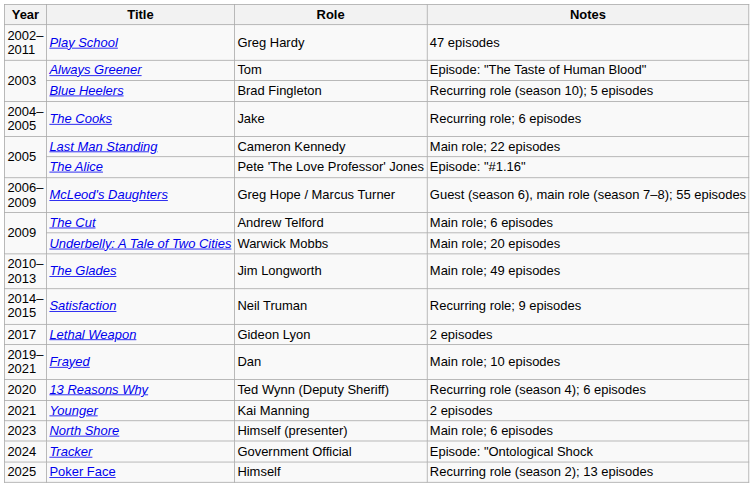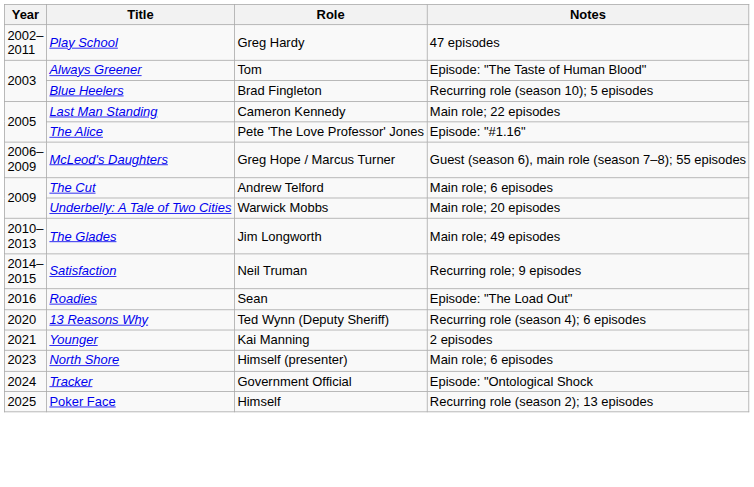- row: 2004– 2005 | The Cooks | Jake | Recurring role; 6 episodes
+ row: 2016 | Roadies | Sean | Episode: "The Load Out"
- row: 2017 | Lethal Weapon | Gideon Lyon | 2 episodes
- row: 2019– 2021 | Frayed | Dan | Main role; 10 episodes
